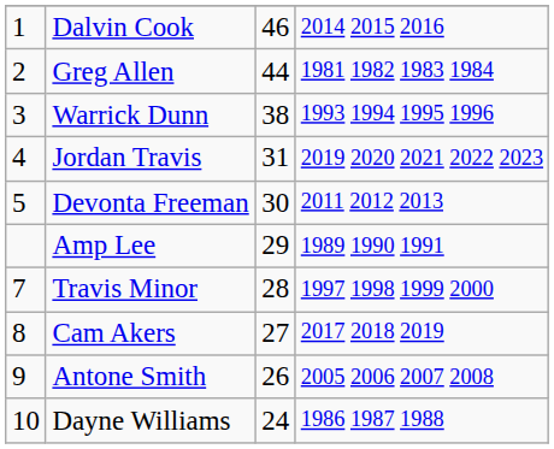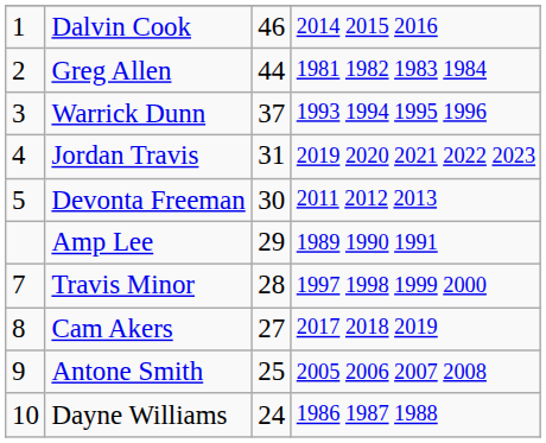Warrick Dunn | column 3: 38 -> 37
Antone Smith | column 3: 26 -> 25
